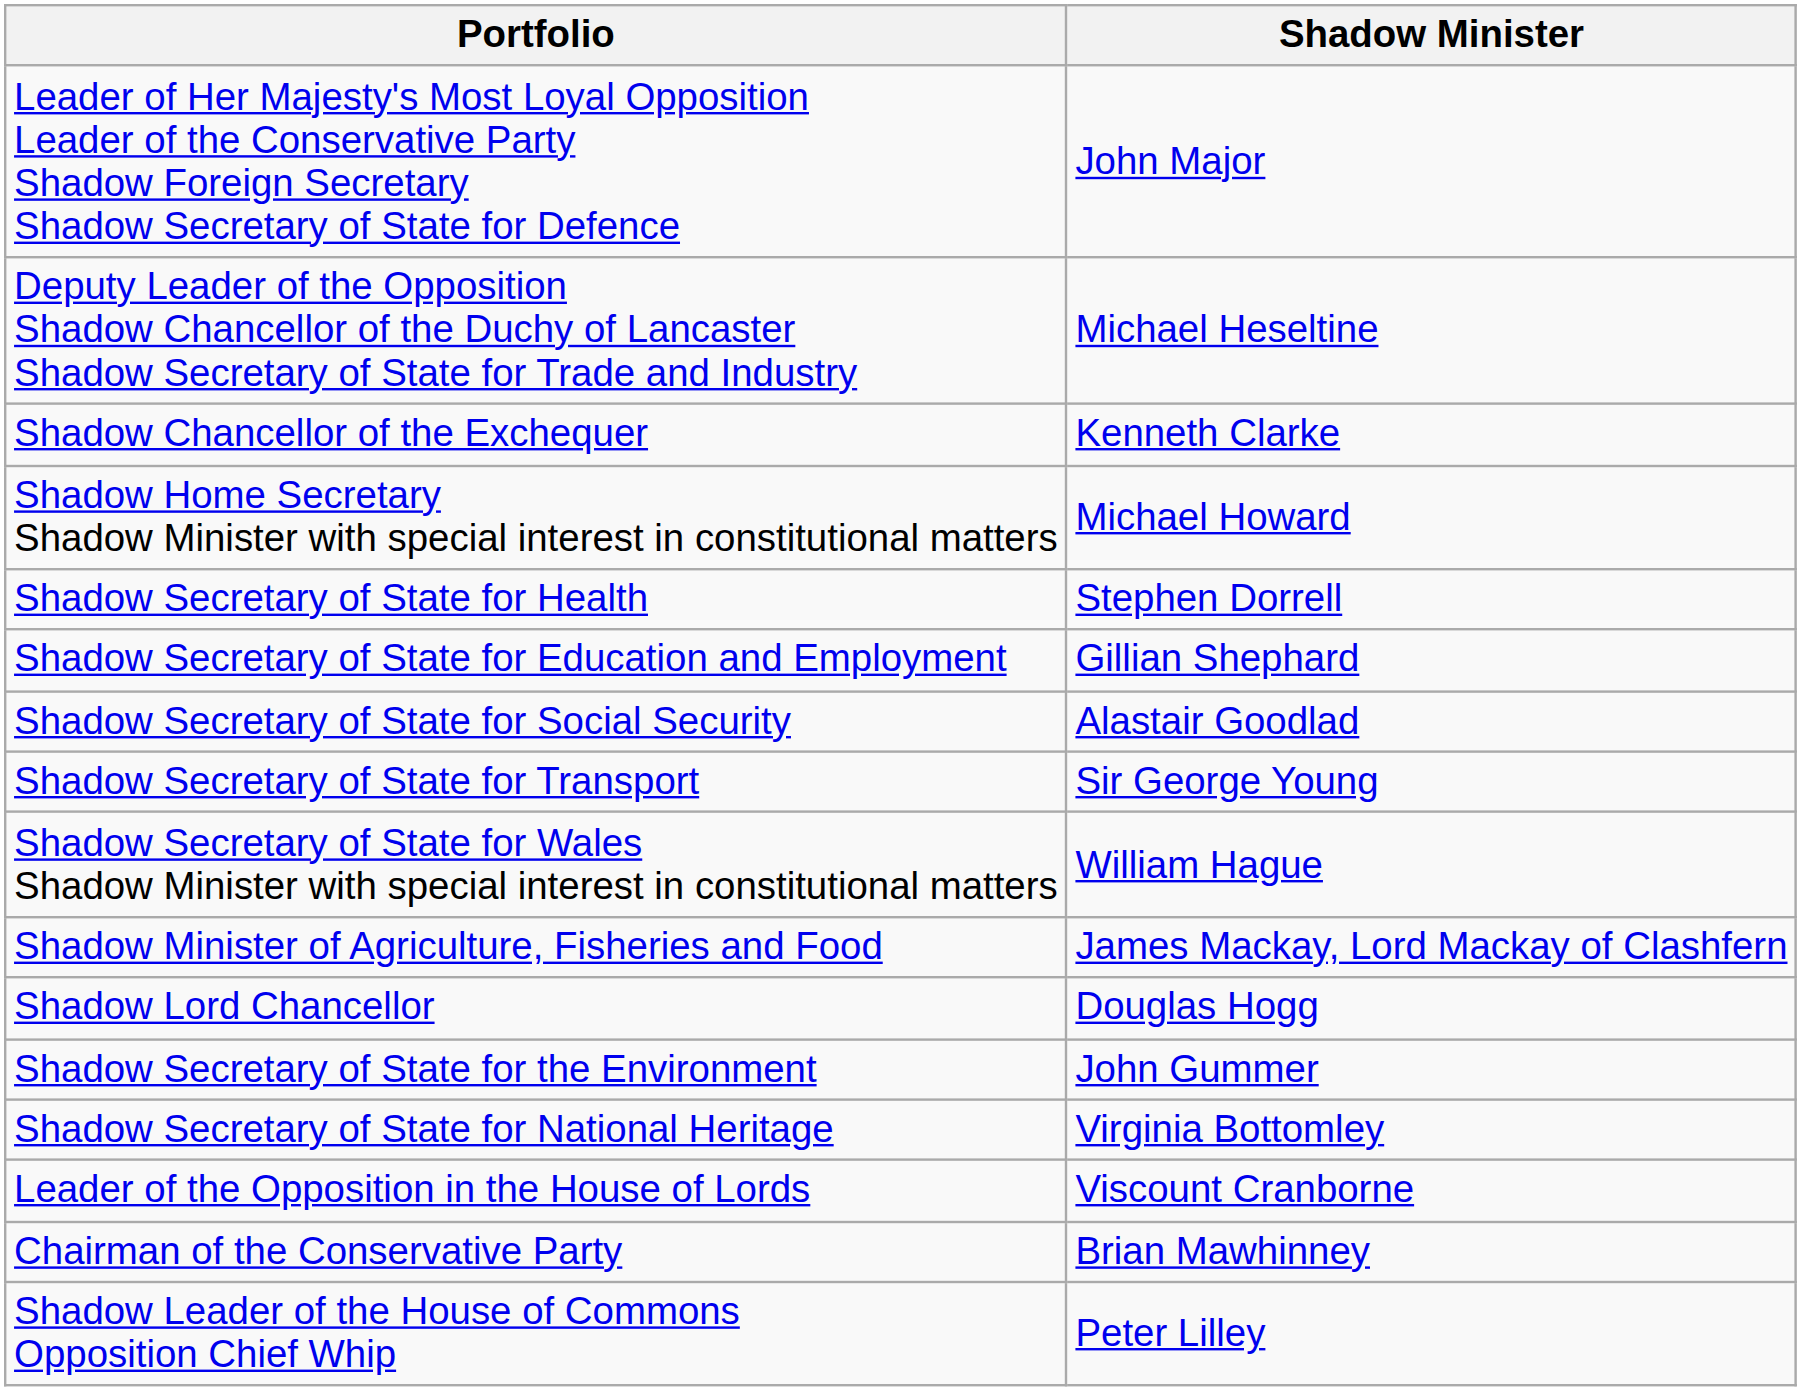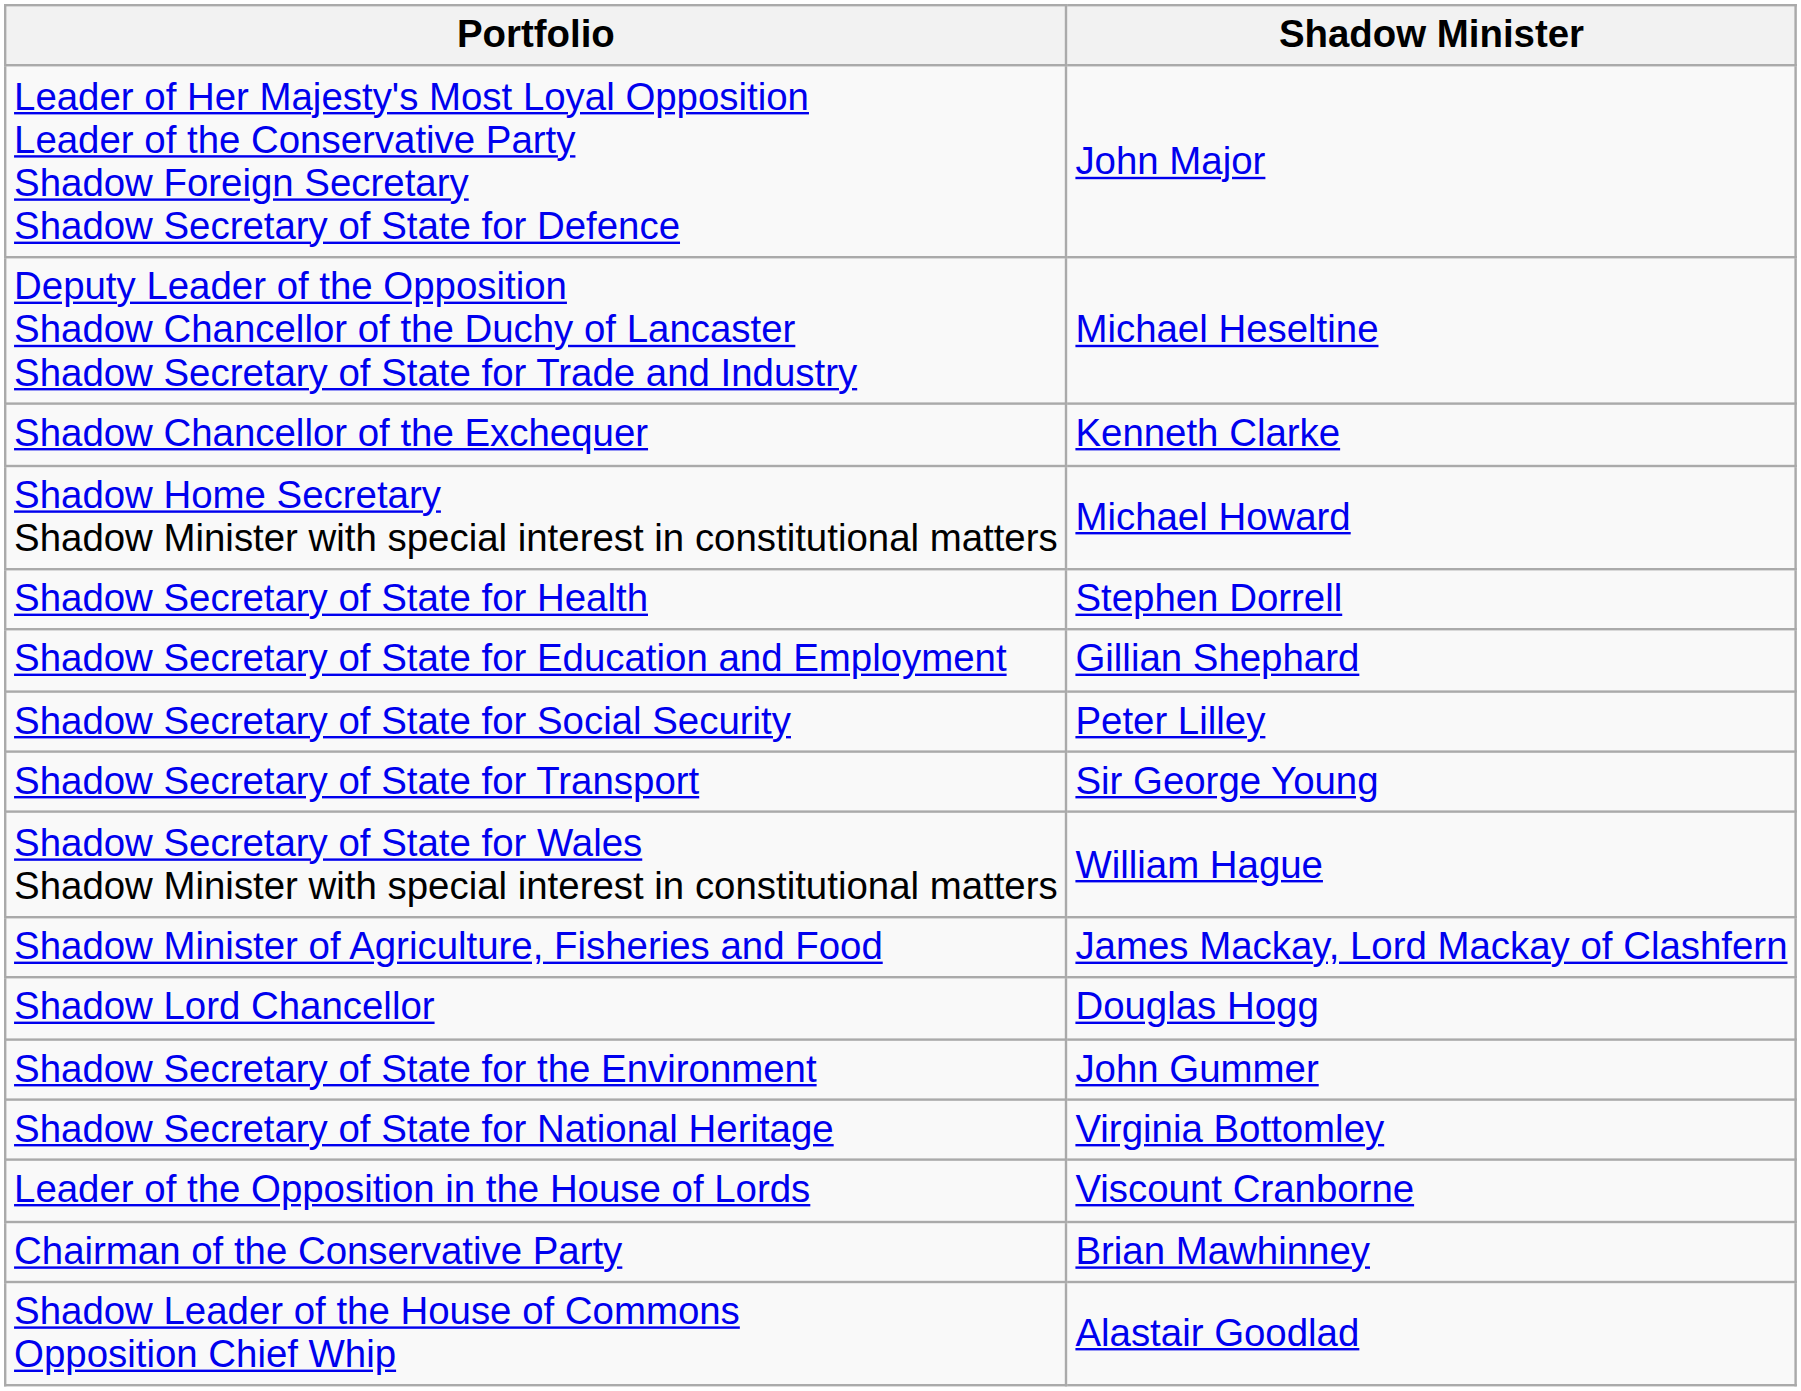Shadow Secretary of State for Social Security | Shadow Minister: Alastair Goodlad -> Peter Lilley
Shadow Leader of the House of Commons Opposition Chief Whip | Shadow Minister: Peter Lilley -> Alastair Goodlad
